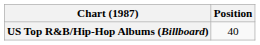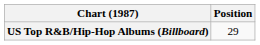US Top R&B/Hip-Hop Albums (Billboard) | Position: 40 -> 29
